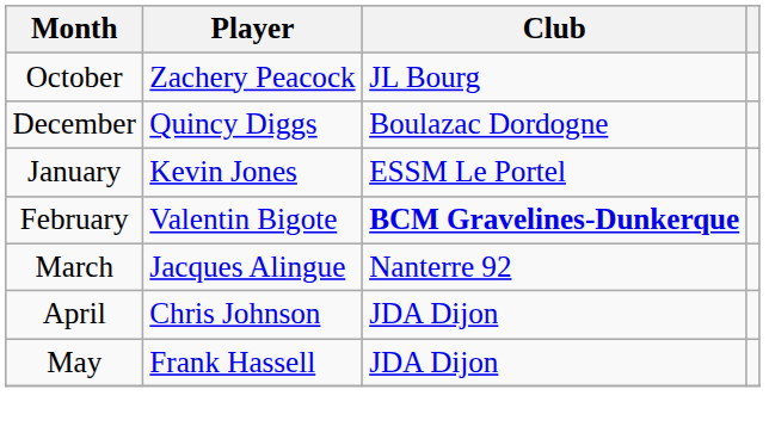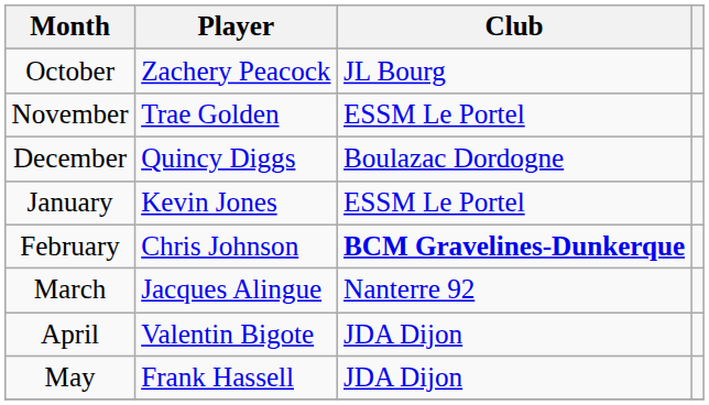+ row: November | Trae Golden | ESSM Le Portel
February | Player: Valentin Bigote -> Chris Johnson
April | Player: Chris Johnson -> Valentin Bigote
